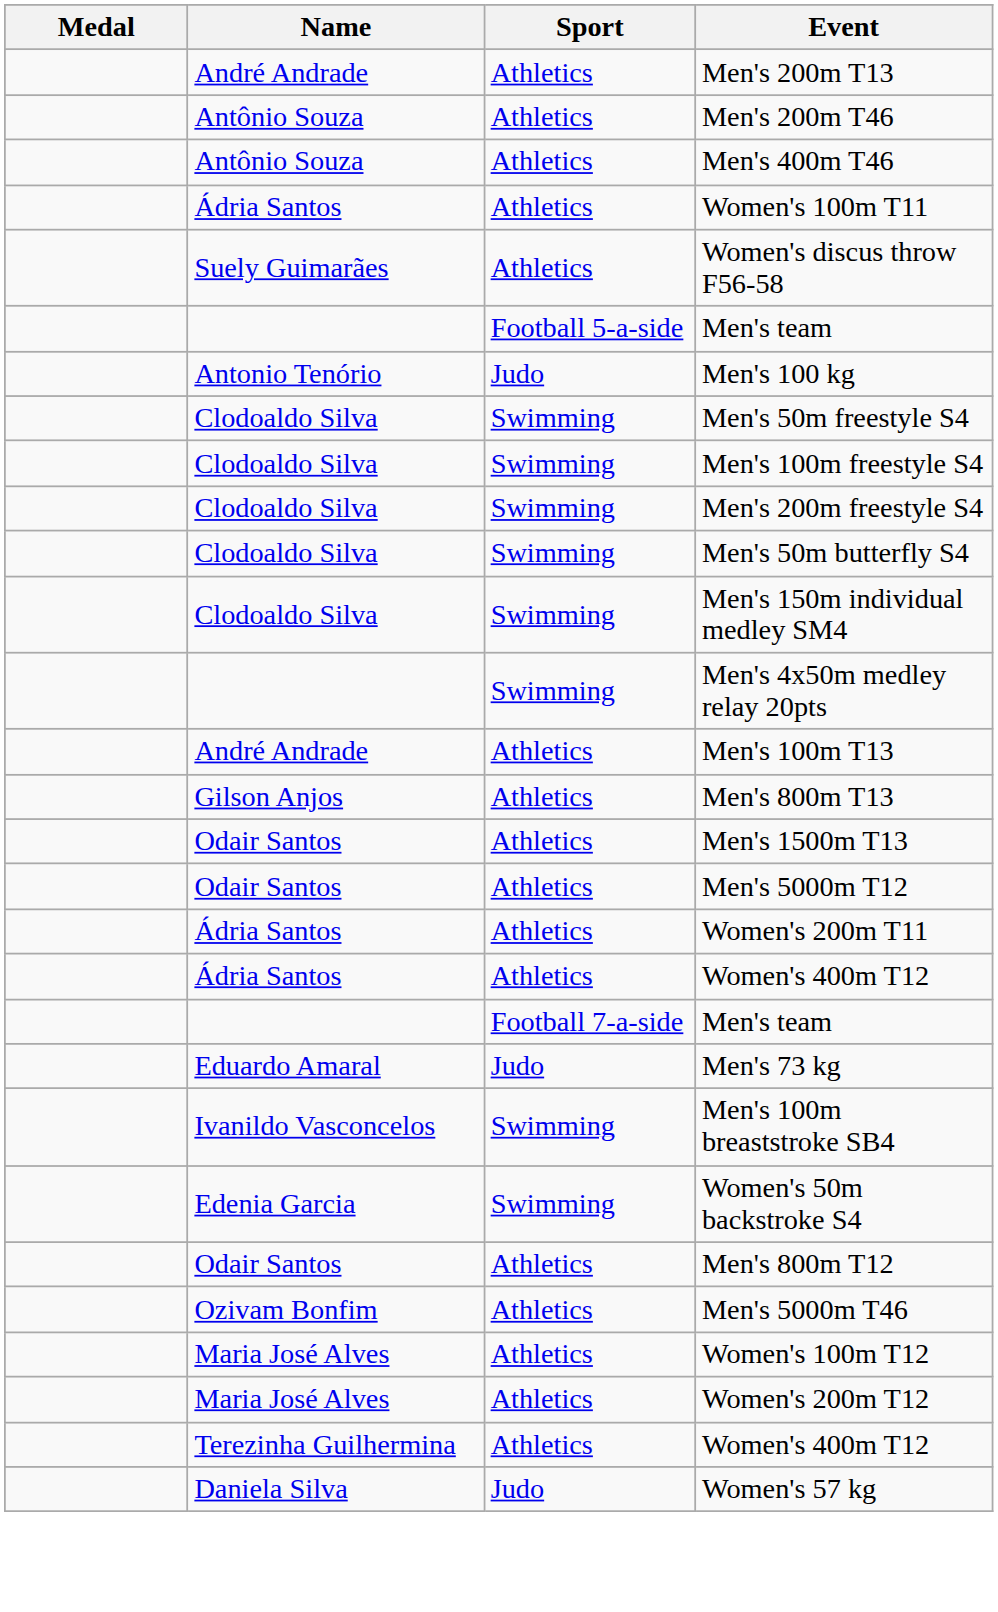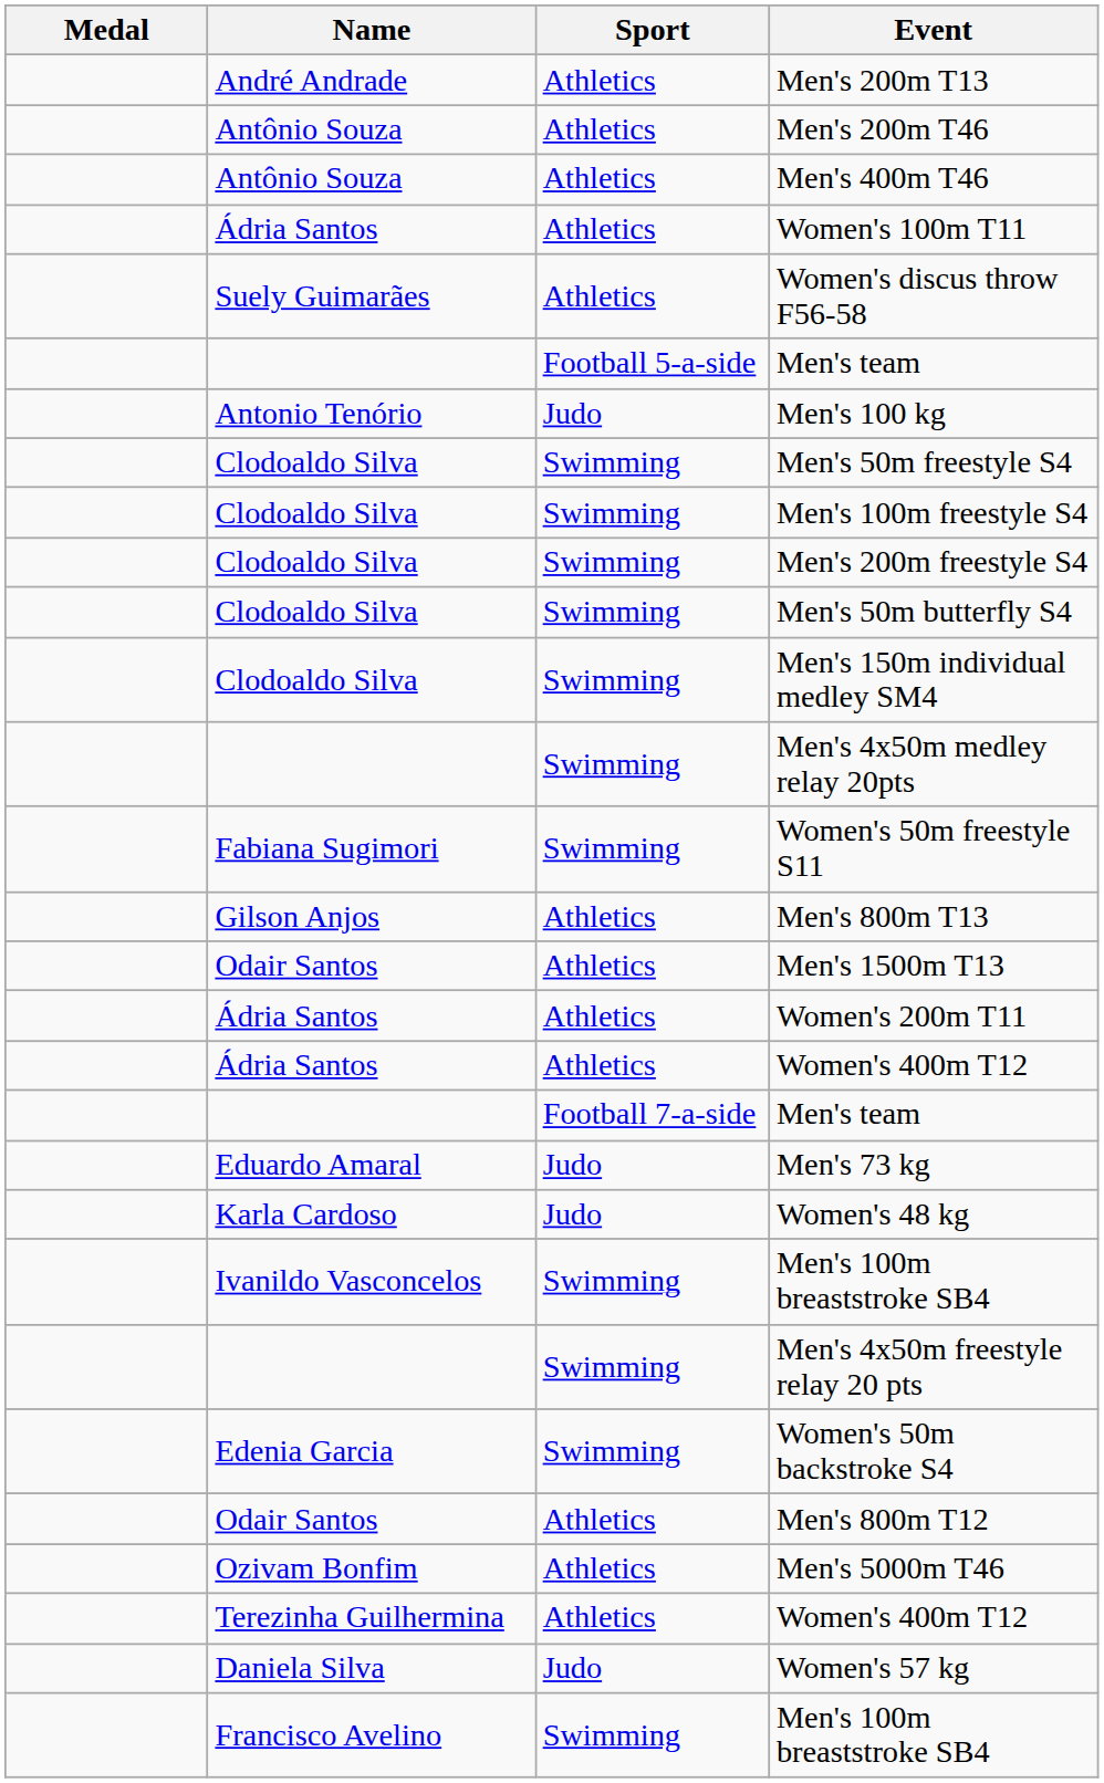+ row: Fabiana Sugimori | Swimming | Women's 50m freestyle S11
- row: André Andrade | Athletics | Men's 100m T13
- row: Odair Santos | Athletics | Men's 5000m T12
+ row: Karla Cardoso | Judo | Women's 48 kg
+ row: Swimming | Men's 4x50m freestyle relay 20 pts
- row: Maria José Alves | Athletics | Women's 100m T12
- row: Maria José Alves | Athletics | Women's 200m T12
+ row: Francisco Avelino | Swimming | Men's 100m breaststroke SB4
